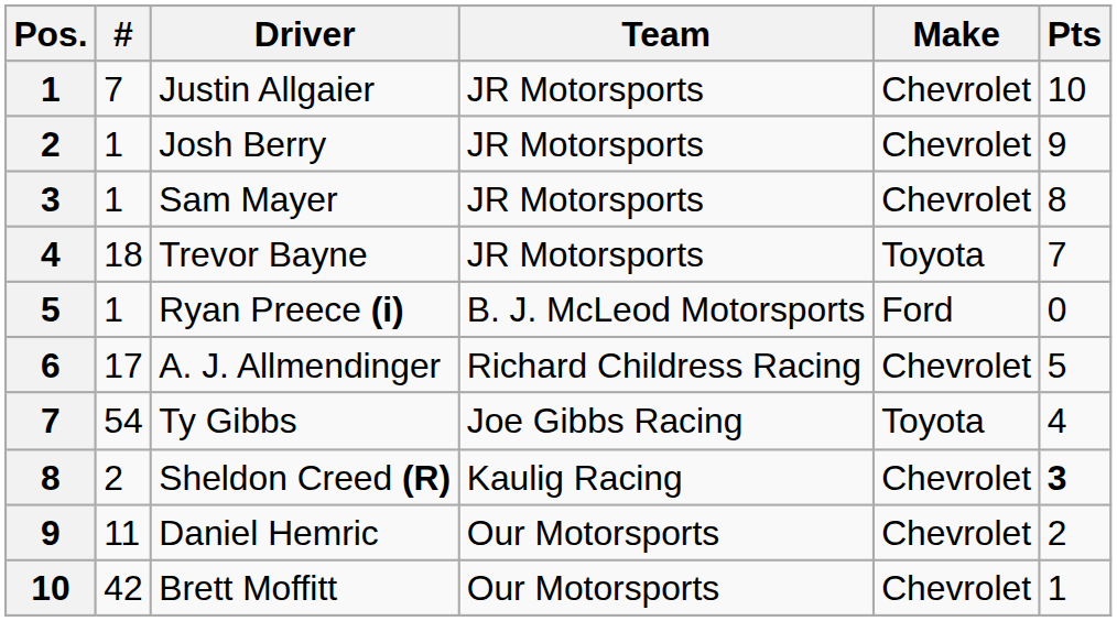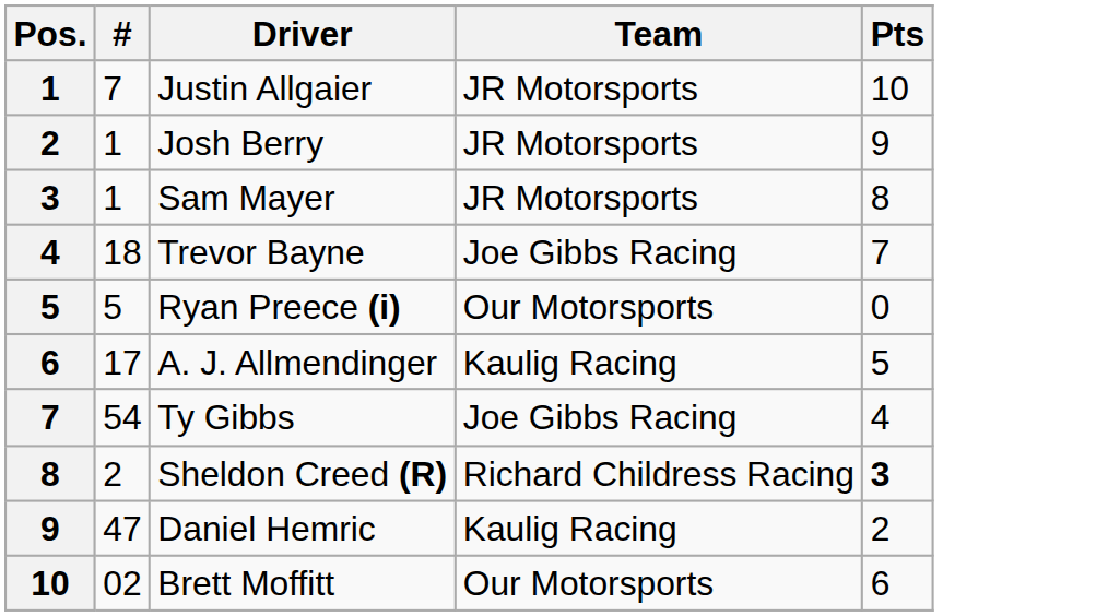- column: Make | Chevrolet | Chevrolet | Chevrolet | Toyota | Ford | Chevrolet | Toyota | Chevrolet | Chevrolet | Chevrolet
Trevor Bayne | Team: JR Motorsports -> Joe Gibbs Racing
Ryan Preece (i) | #: 1 -> 5
Ryan Preece (i) | Team: B. J. McLeod Motorsports -> Our Motorsports
A. J. Allmendinger | Team: Richard Childress Racing -> Kaulig Racing
Sheldon Creed (R) | Team: Kaulig Racing -> Richard Childress Racing
Daniel Hemric | #: 11 -> 47
Daniel Hemric | Team: Our Motorsports -> Kaulig Racing
Brett Moffitt | #: 42 -> 02
Brett Moffitt | Pts: 1 -> 6
